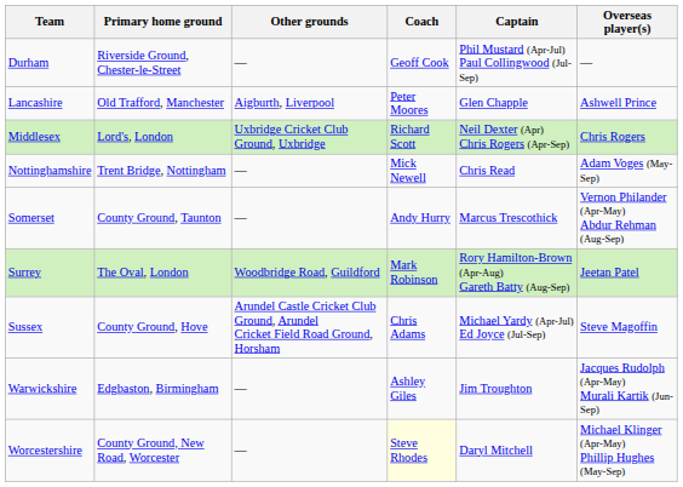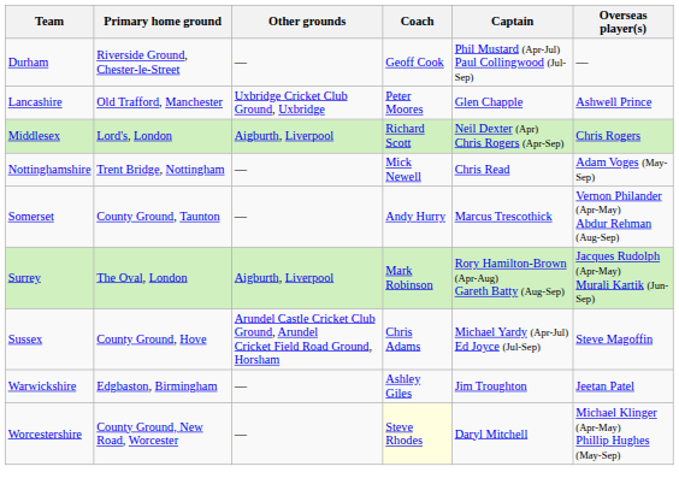Lancashire | Other grounds: Aigburth, Liverpool -> Uxbridge Cricket Club Ground, Uxbridge
Middlesex | Other grounds: Uxbridge Cricket Club Ground, Uxbridge -> Aigburth, Liverpool
Surrey | Other grounds: Woodbridge Road, Guildford -> Aigburth, Liverpool
Surrey | Overseas player(s): Jeetan Patel -> Jacques Rudolph (Apr-May) Murali Kartik (Jun-Sep)
Warwickshire | Overseas player(s): Jacques Rudolph (Apr-May) Murali Kartik (Jun-Sep) -> Jeetan Patel
